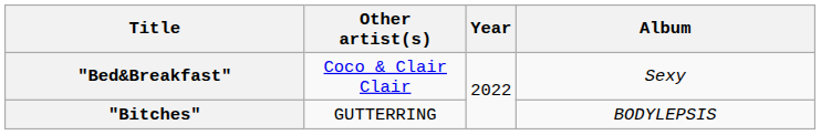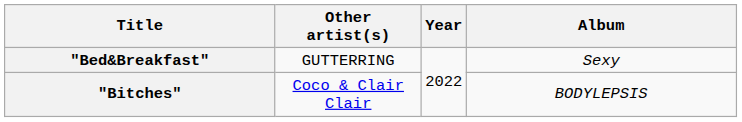"Bed&Breakfast" | Other artist(s): Coco & Clair Clair -> GUTTERRING
"Bitches" | Other artist(s): GUTTERRING -> Coco & Clair Clair
